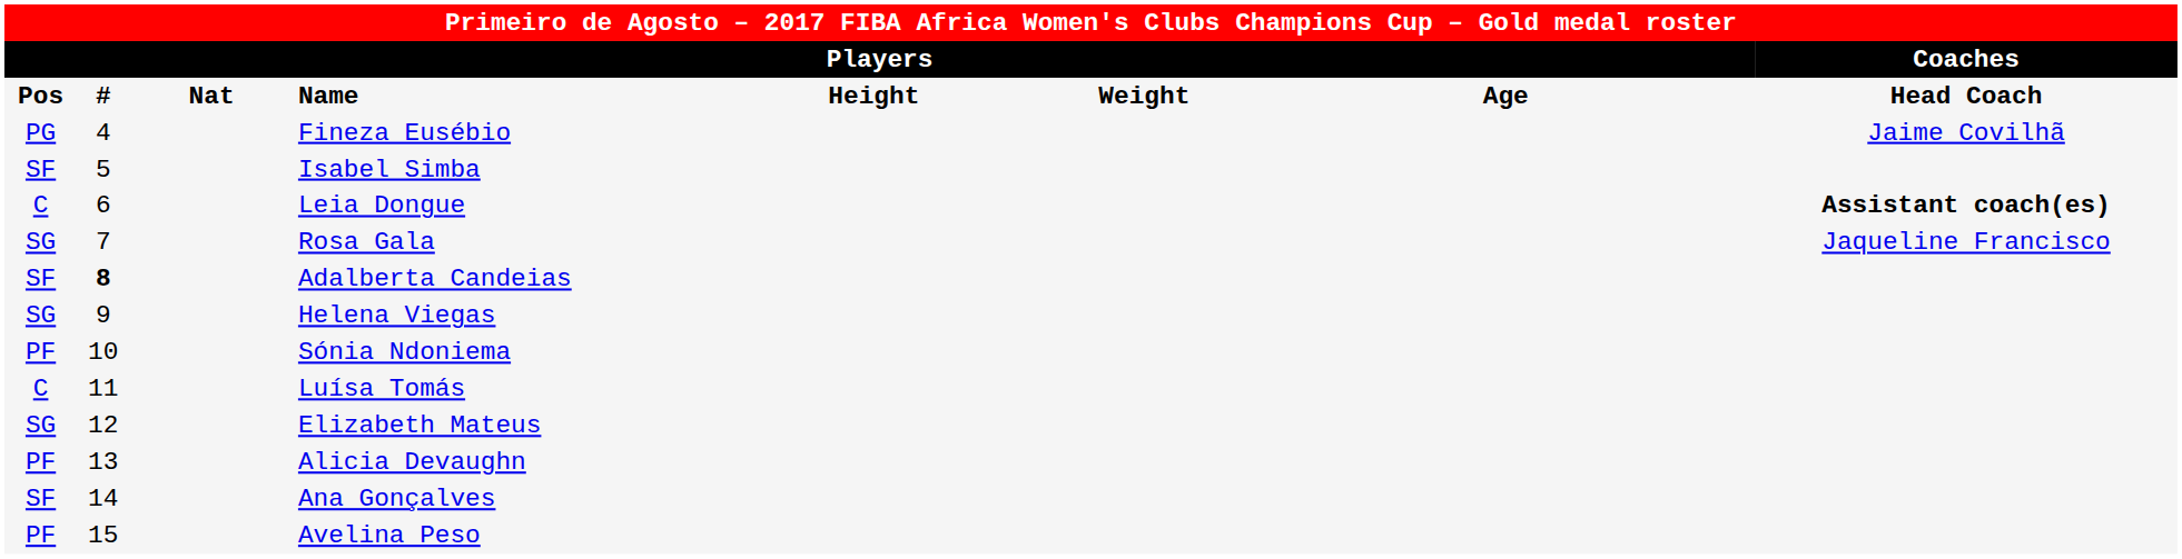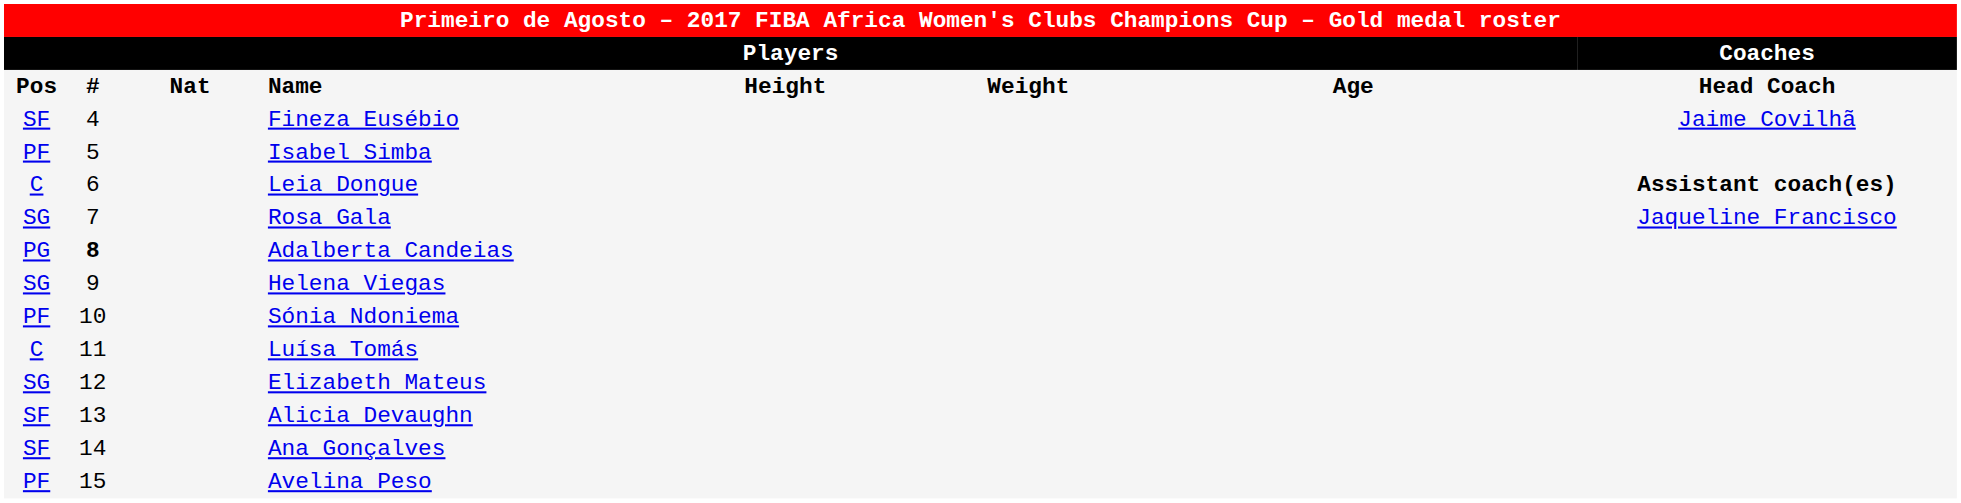Fineza Eusébio | column 1: PG -> SF
Isabel Simba | column 1: SF -> PF
Adalberta Candeias | column 1: SF -> PG
Alicia Devaughn | column 1: PF -> SF
